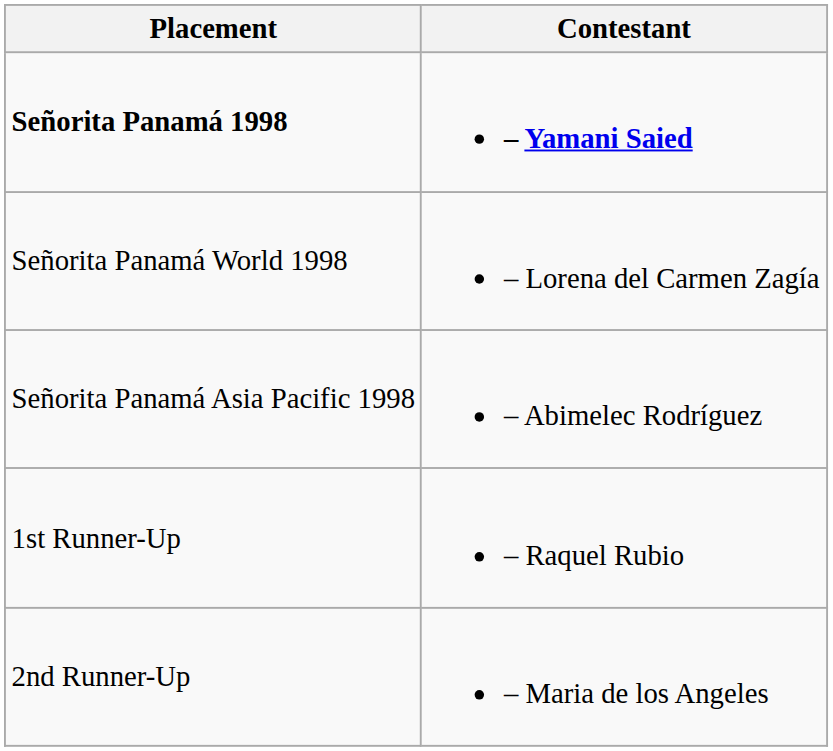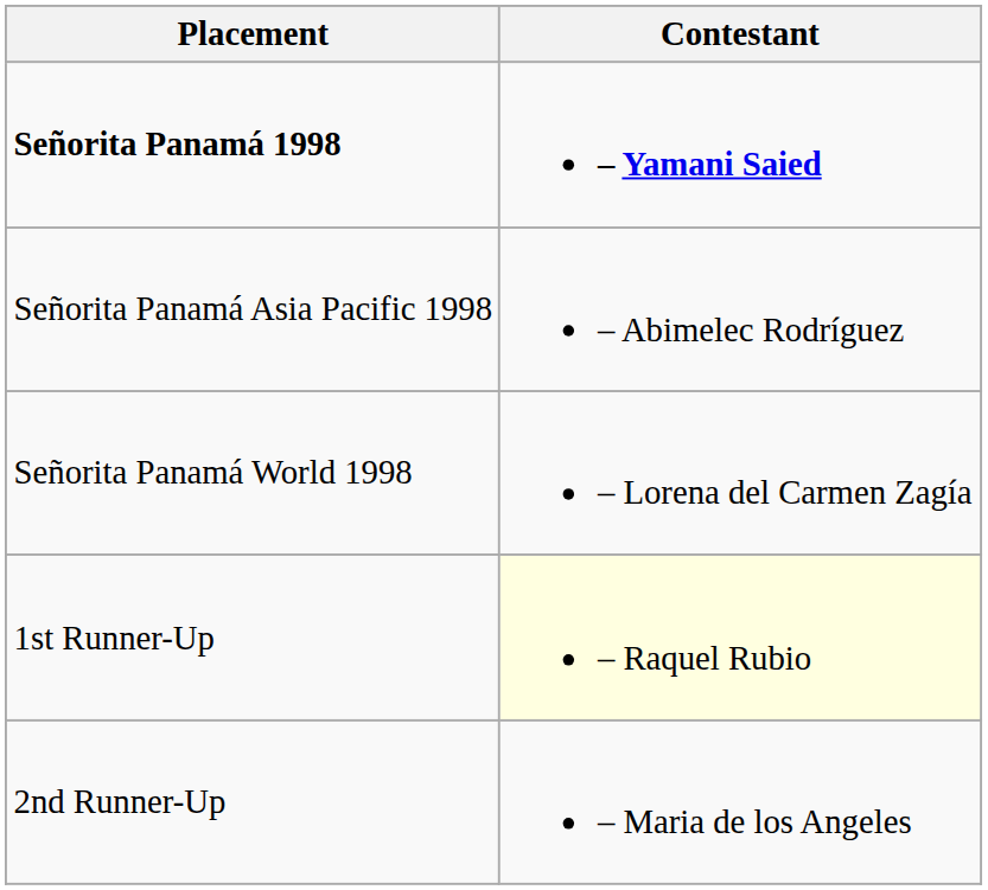rows swapped: Señorita Panamá World 1998 <-> Señorita Panamá Asia Pacific 1998
1st Runner-Up | Contestant: no background -> lightyellow background
